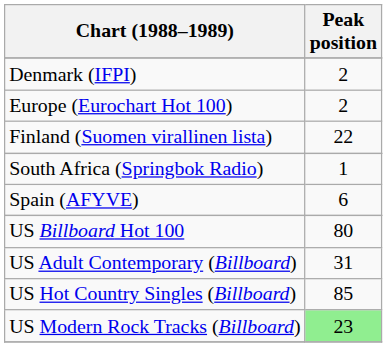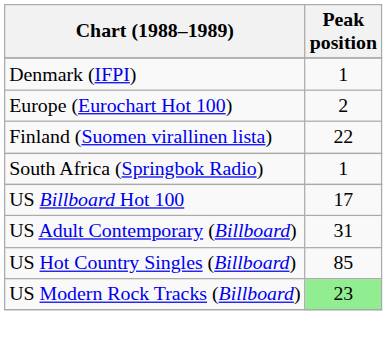Denmark (IFPI) | Peak position: 2 -> 1
- row: Spain (AFYVE) | 6
US Billboard Hot 100 | Peak position: 80 -> 17
